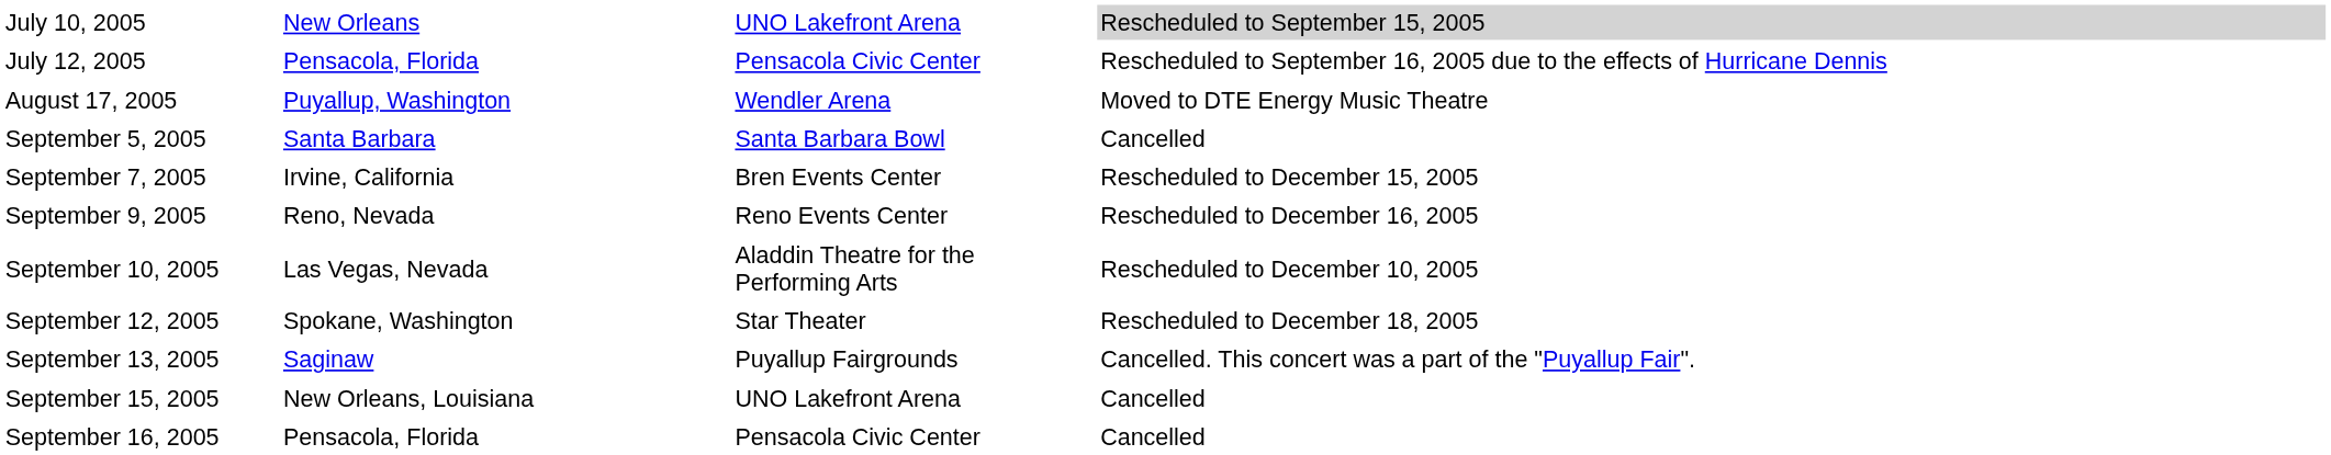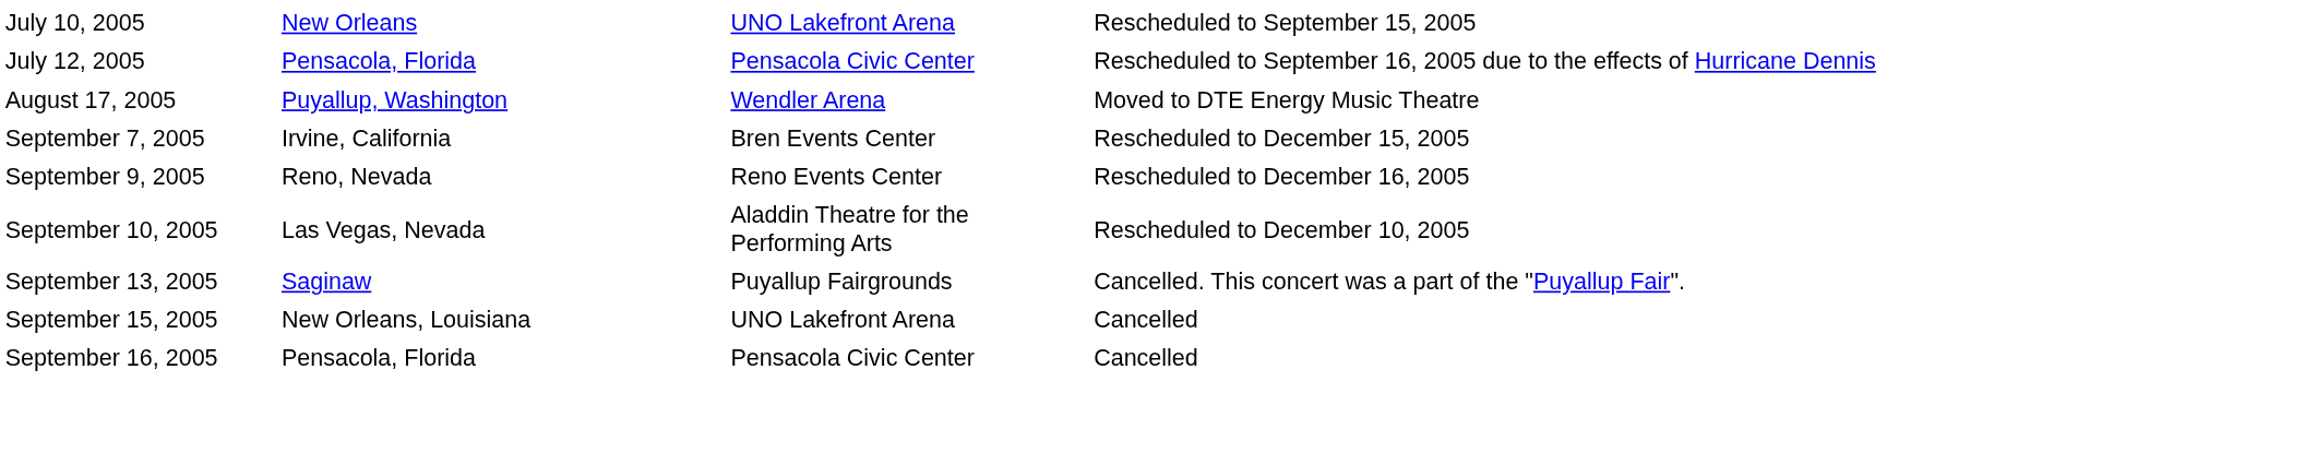July 10, 2005 | column 4: lightgrey background -> no background
- row: September 5, 2005 | Santa Barbara | Santa Barbara Bowl | Cancelled
- row: September 12, 2005 | Spokane, Washington | Star Theater | Rescheduled to December 18, 2005
